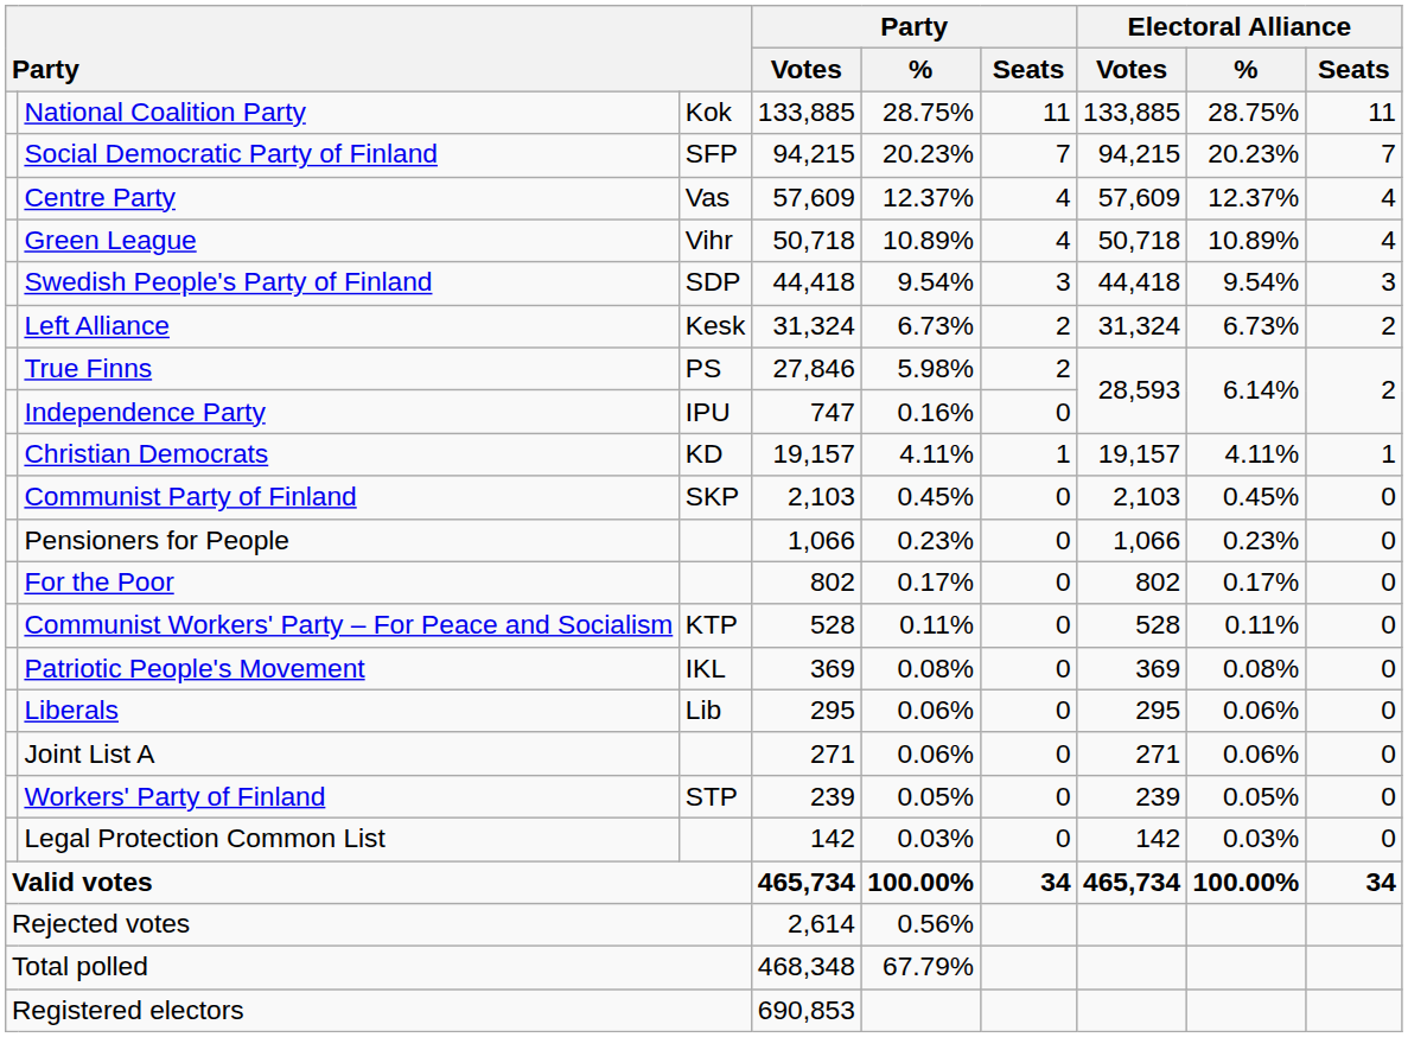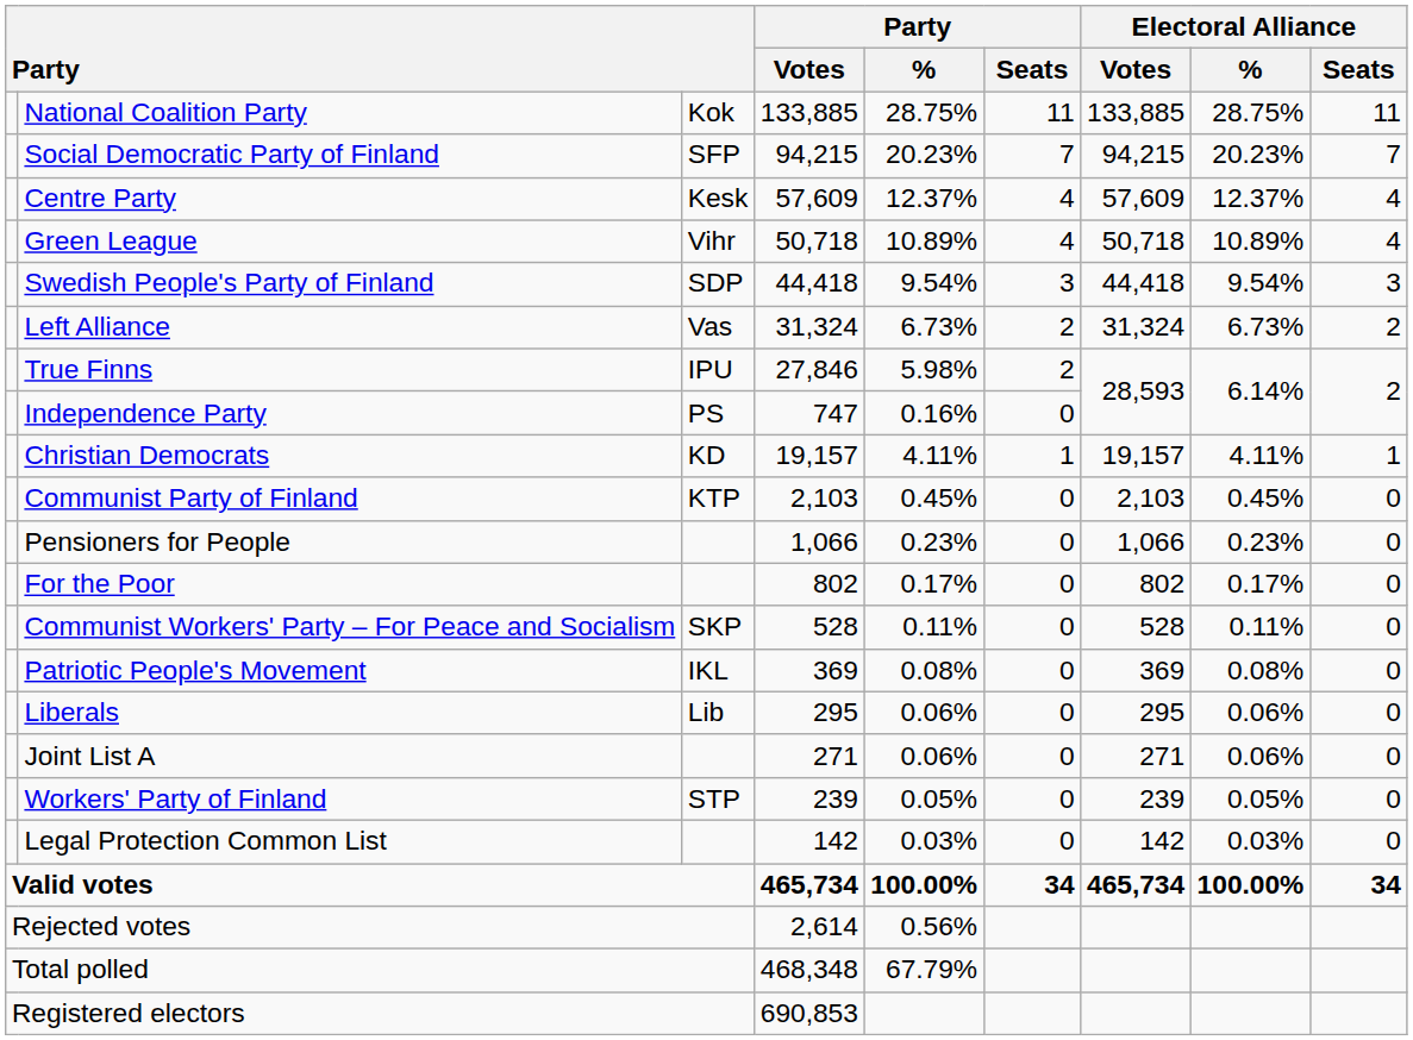Centre Party | column 3: Vas -> Kesk
Left Alliance | column 3: Kesk -> Vas
True Finns | column 3: PS -> IPU
Independence Party | column 3: IPU -> PS
Communist Party of Finland | column 3: SKP -> KTP
Communist Workers' Party – For Peace and Socialism | column 3: KTP -> SKP
